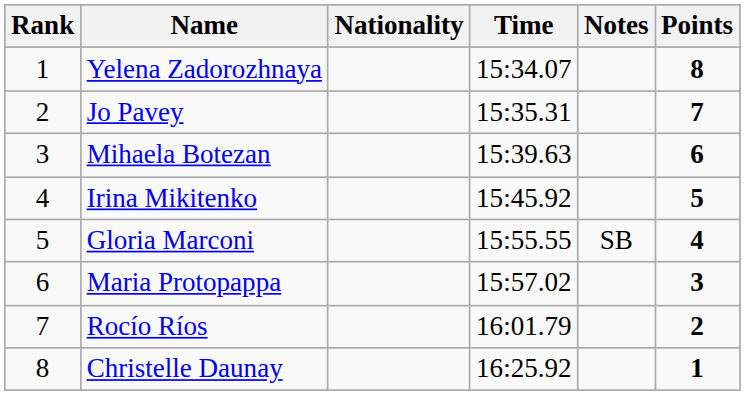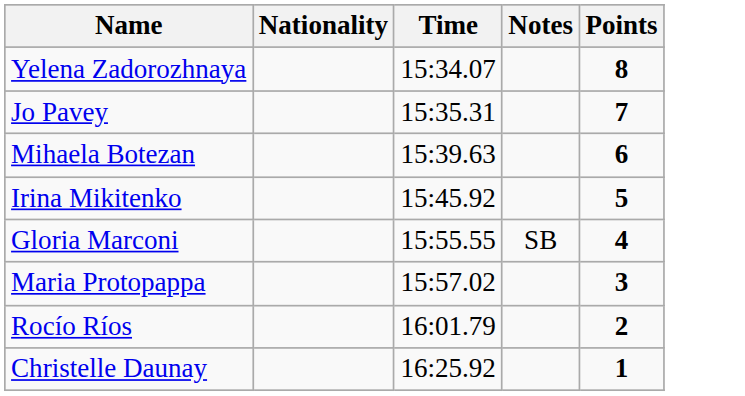- column: Rank | 1 | 2 | 3 | 4 | 5 | 6 | 7 | 8
